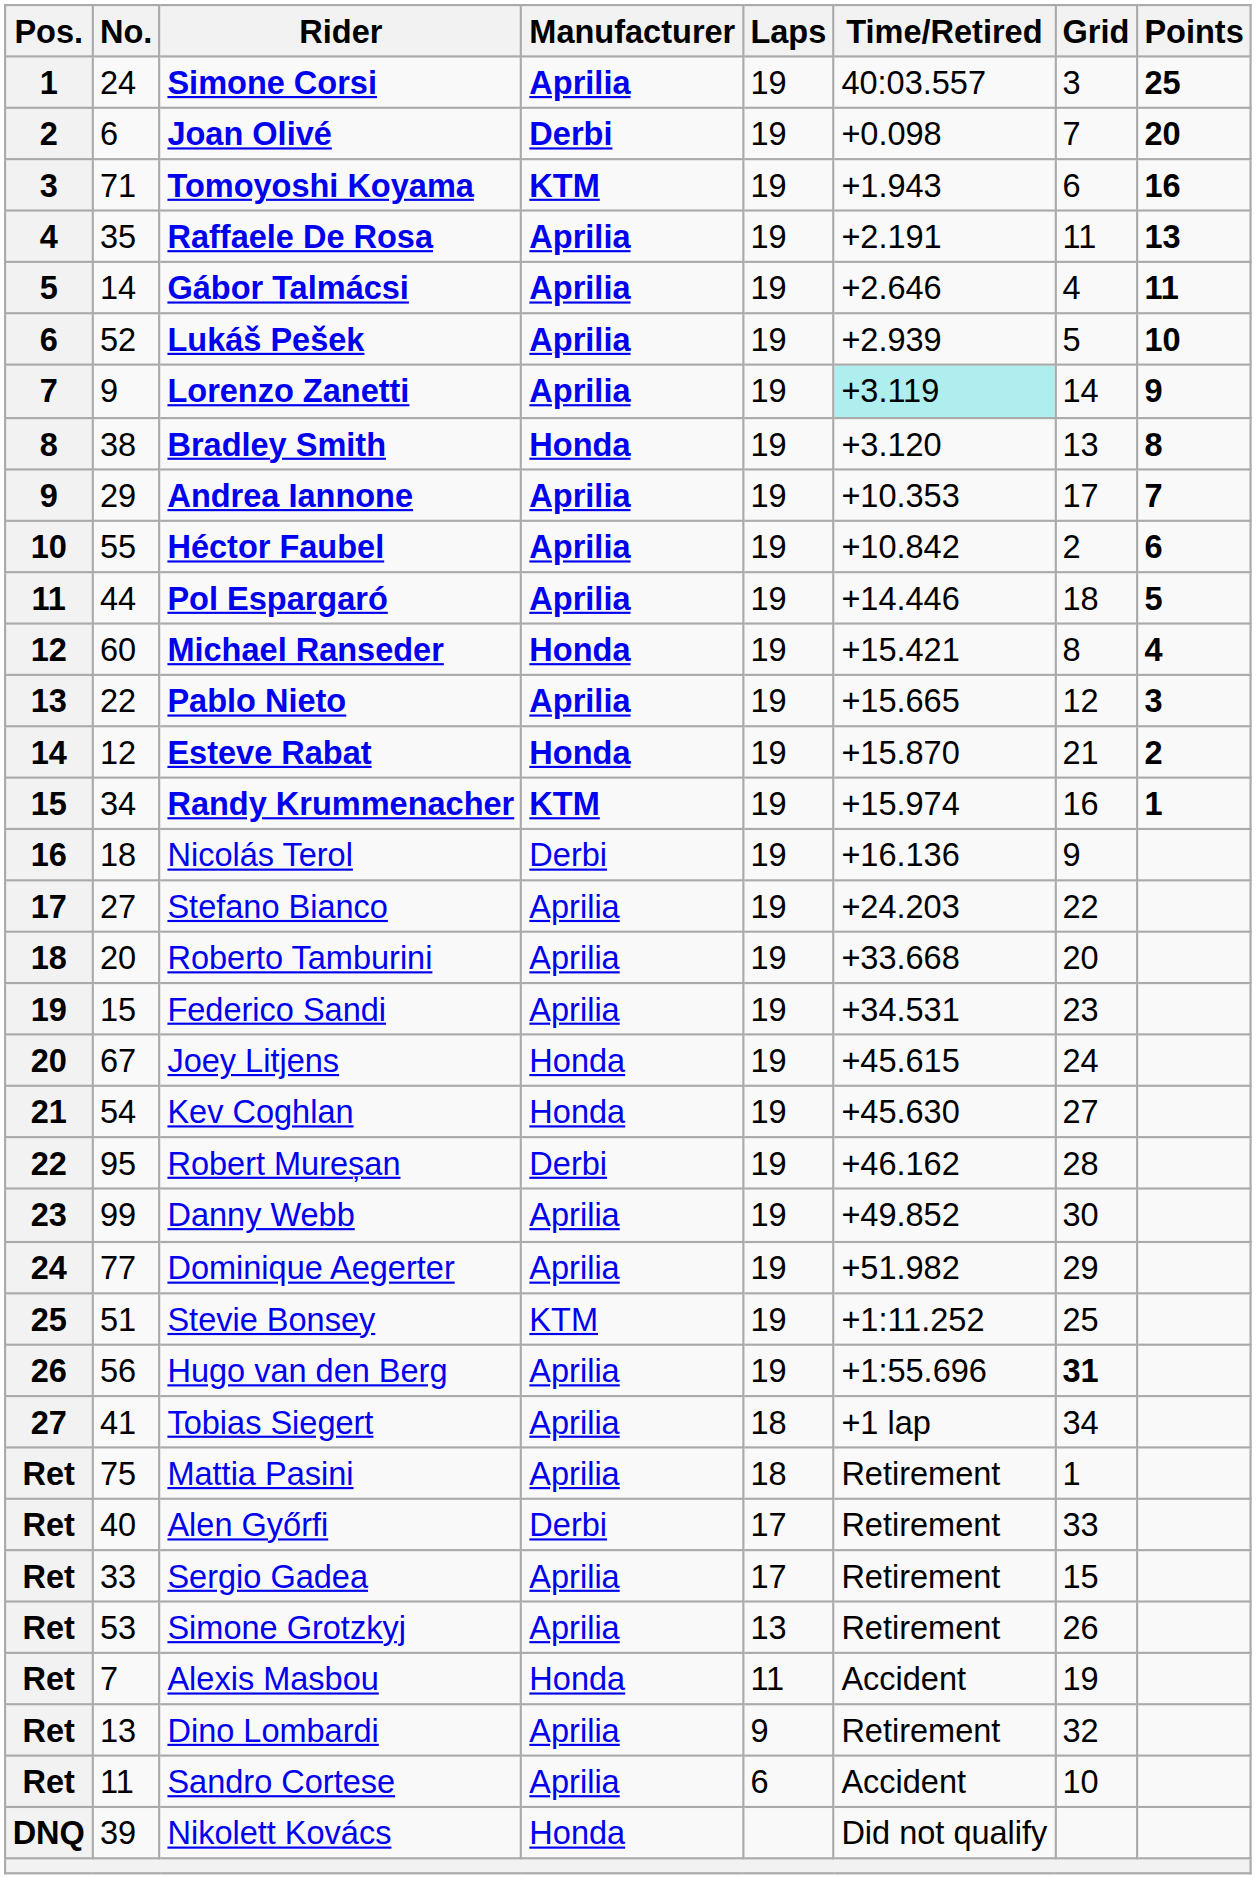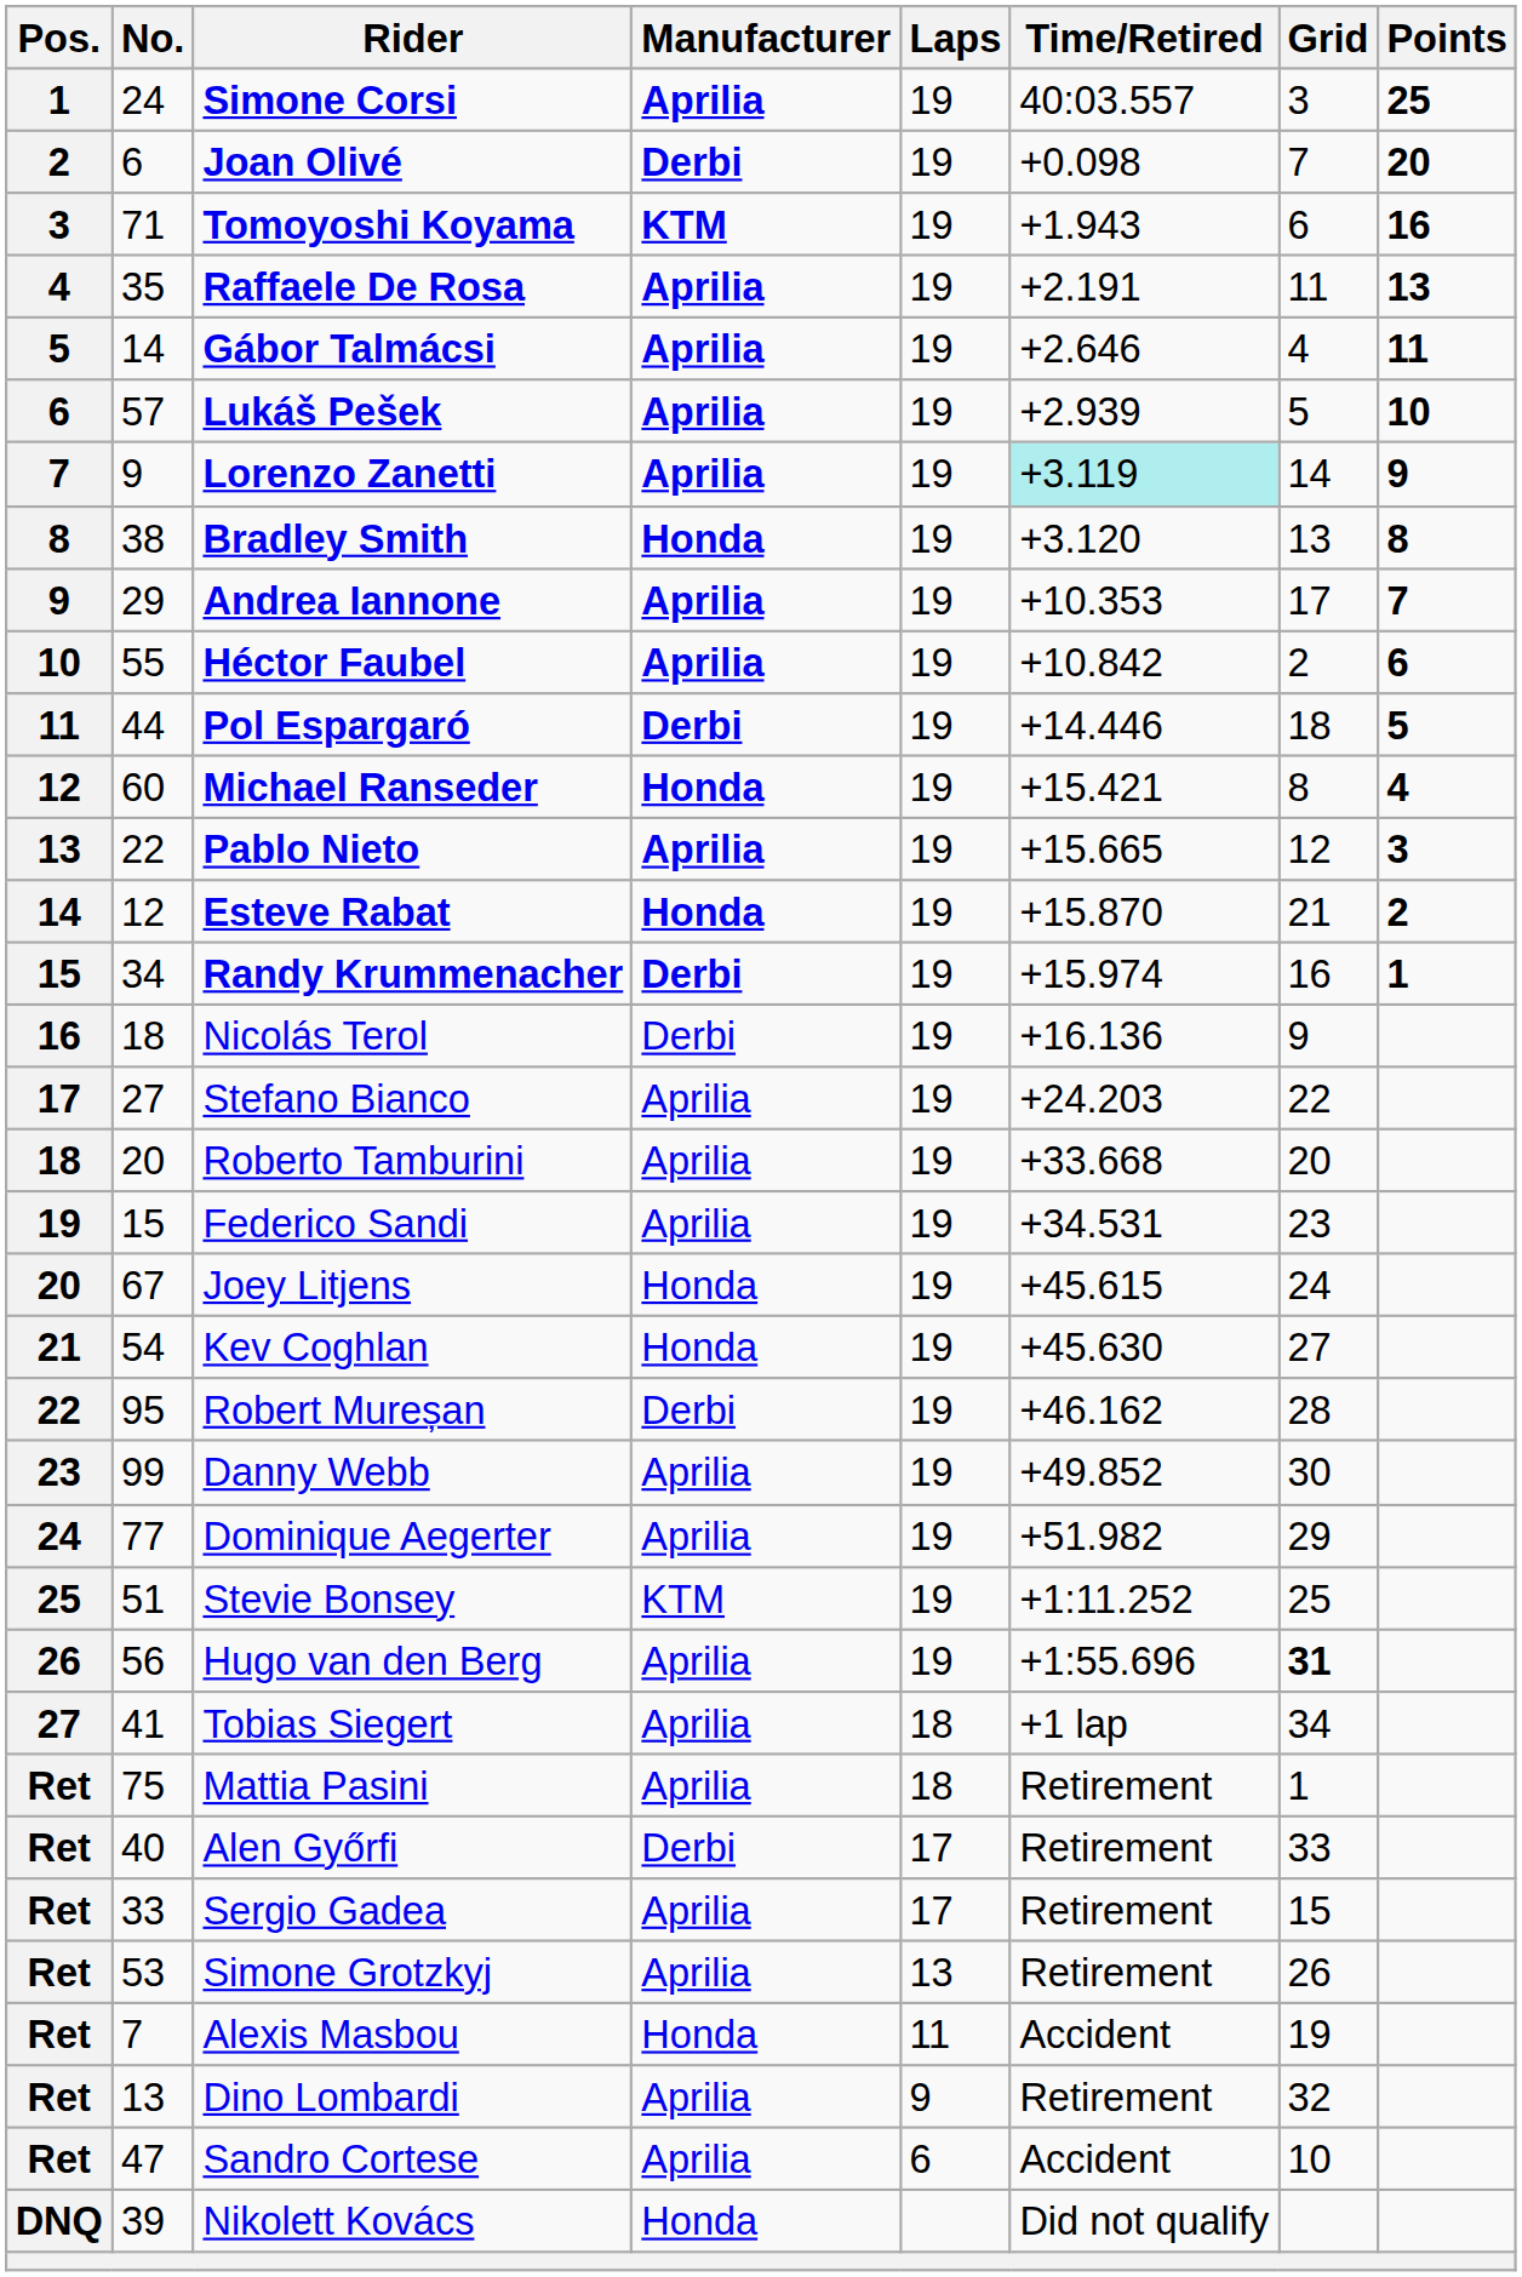Lukáš Pešek | No.: 52 -> 57
Pol Espargaró | Manufacturer: Aprilia -> Derbi
Randy Krummenacher | Manufacturer: KTM -> Derbi
Sandro Cortese | No.: 11 -> 47
